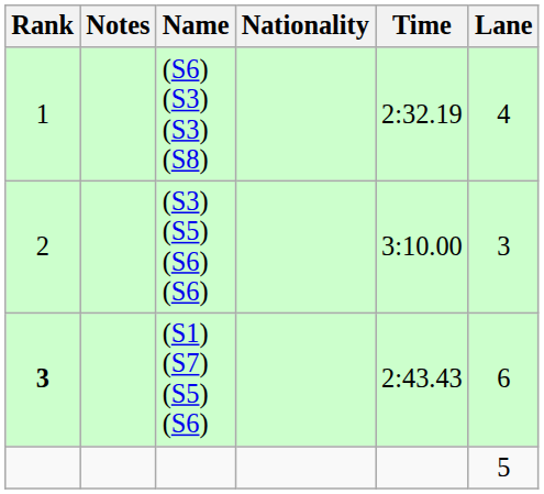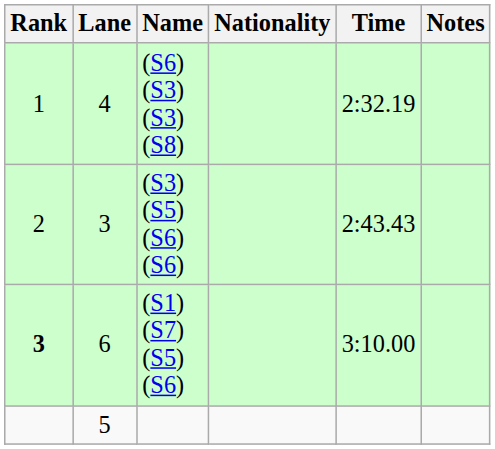columns swapped: Lane <-> Notes
(S3) (S5) (S6) (S6) | Time: 3:10.00 -> 2:43.43
(S1) (S7) (S5) (S6) | Time: 2:43.43 -> 3:10.00
